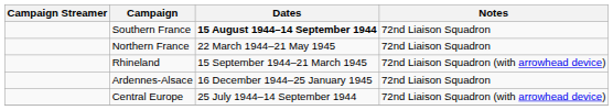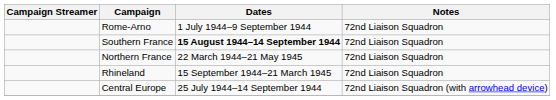+ row: Rome-Arno | 1 July 1944–9 September 1944 | 72nd Liaison Squadron
Rhineland | Notes: 72nd Liaison Squadron (with arrowhead device) -> 72nd Liaison Squadron
- row: Ardennes-Alsace | 16 December 1944–25 January 1945 | 72nd Liaison Squadron
